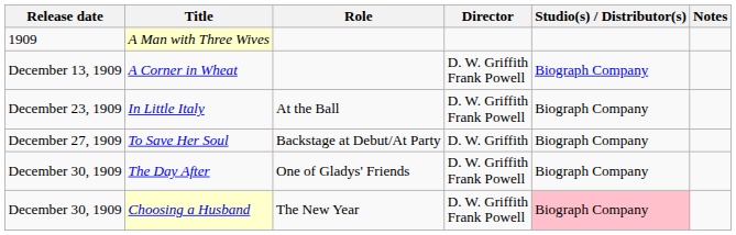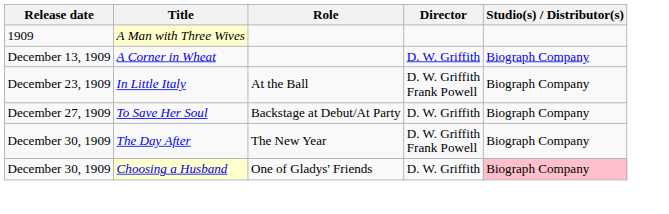- column: Notes
A Corner in Wheat | Director: D. W. Griffith Frank Powell -> D. W. Griffith
The Day After | Role: One of Gladys' Friends -> The New Year
Choosing a Husband | Role: The New Year -> One of Gladys' Friends
Choosing a Husband | Director: D. W. Griffith Frank Powell -> D. W. Griffith
